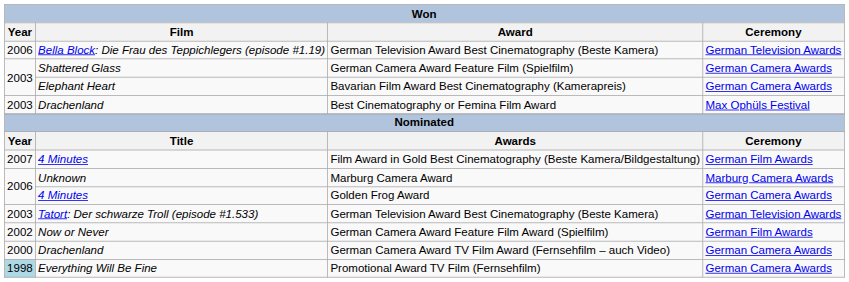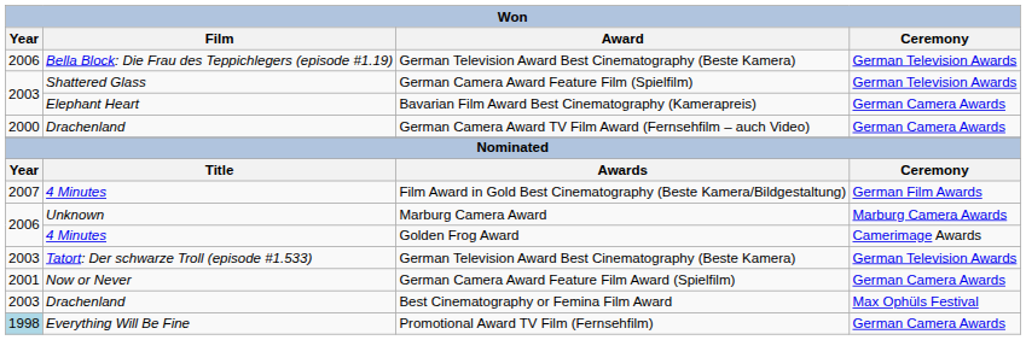German Camera Award Feature Film (Spielfilm) | Ceremony: German Camera Awards -> German Television Awards
rows swapped: Best Cinematography or Femina Film Award <-> German Camera Award TV Film Award (Fernsehfilm – auch Video)
Golden Frog Award | Ceremony: German Camera Awards -> Camerimage Awards
German Camera Award Feature Film Award (Spielfilm) | Year: 2002 -> 2001
German Camera Award Feature Film Award (Spielfilm) | Ceremony: German Film Awards -> German Camera Awards
